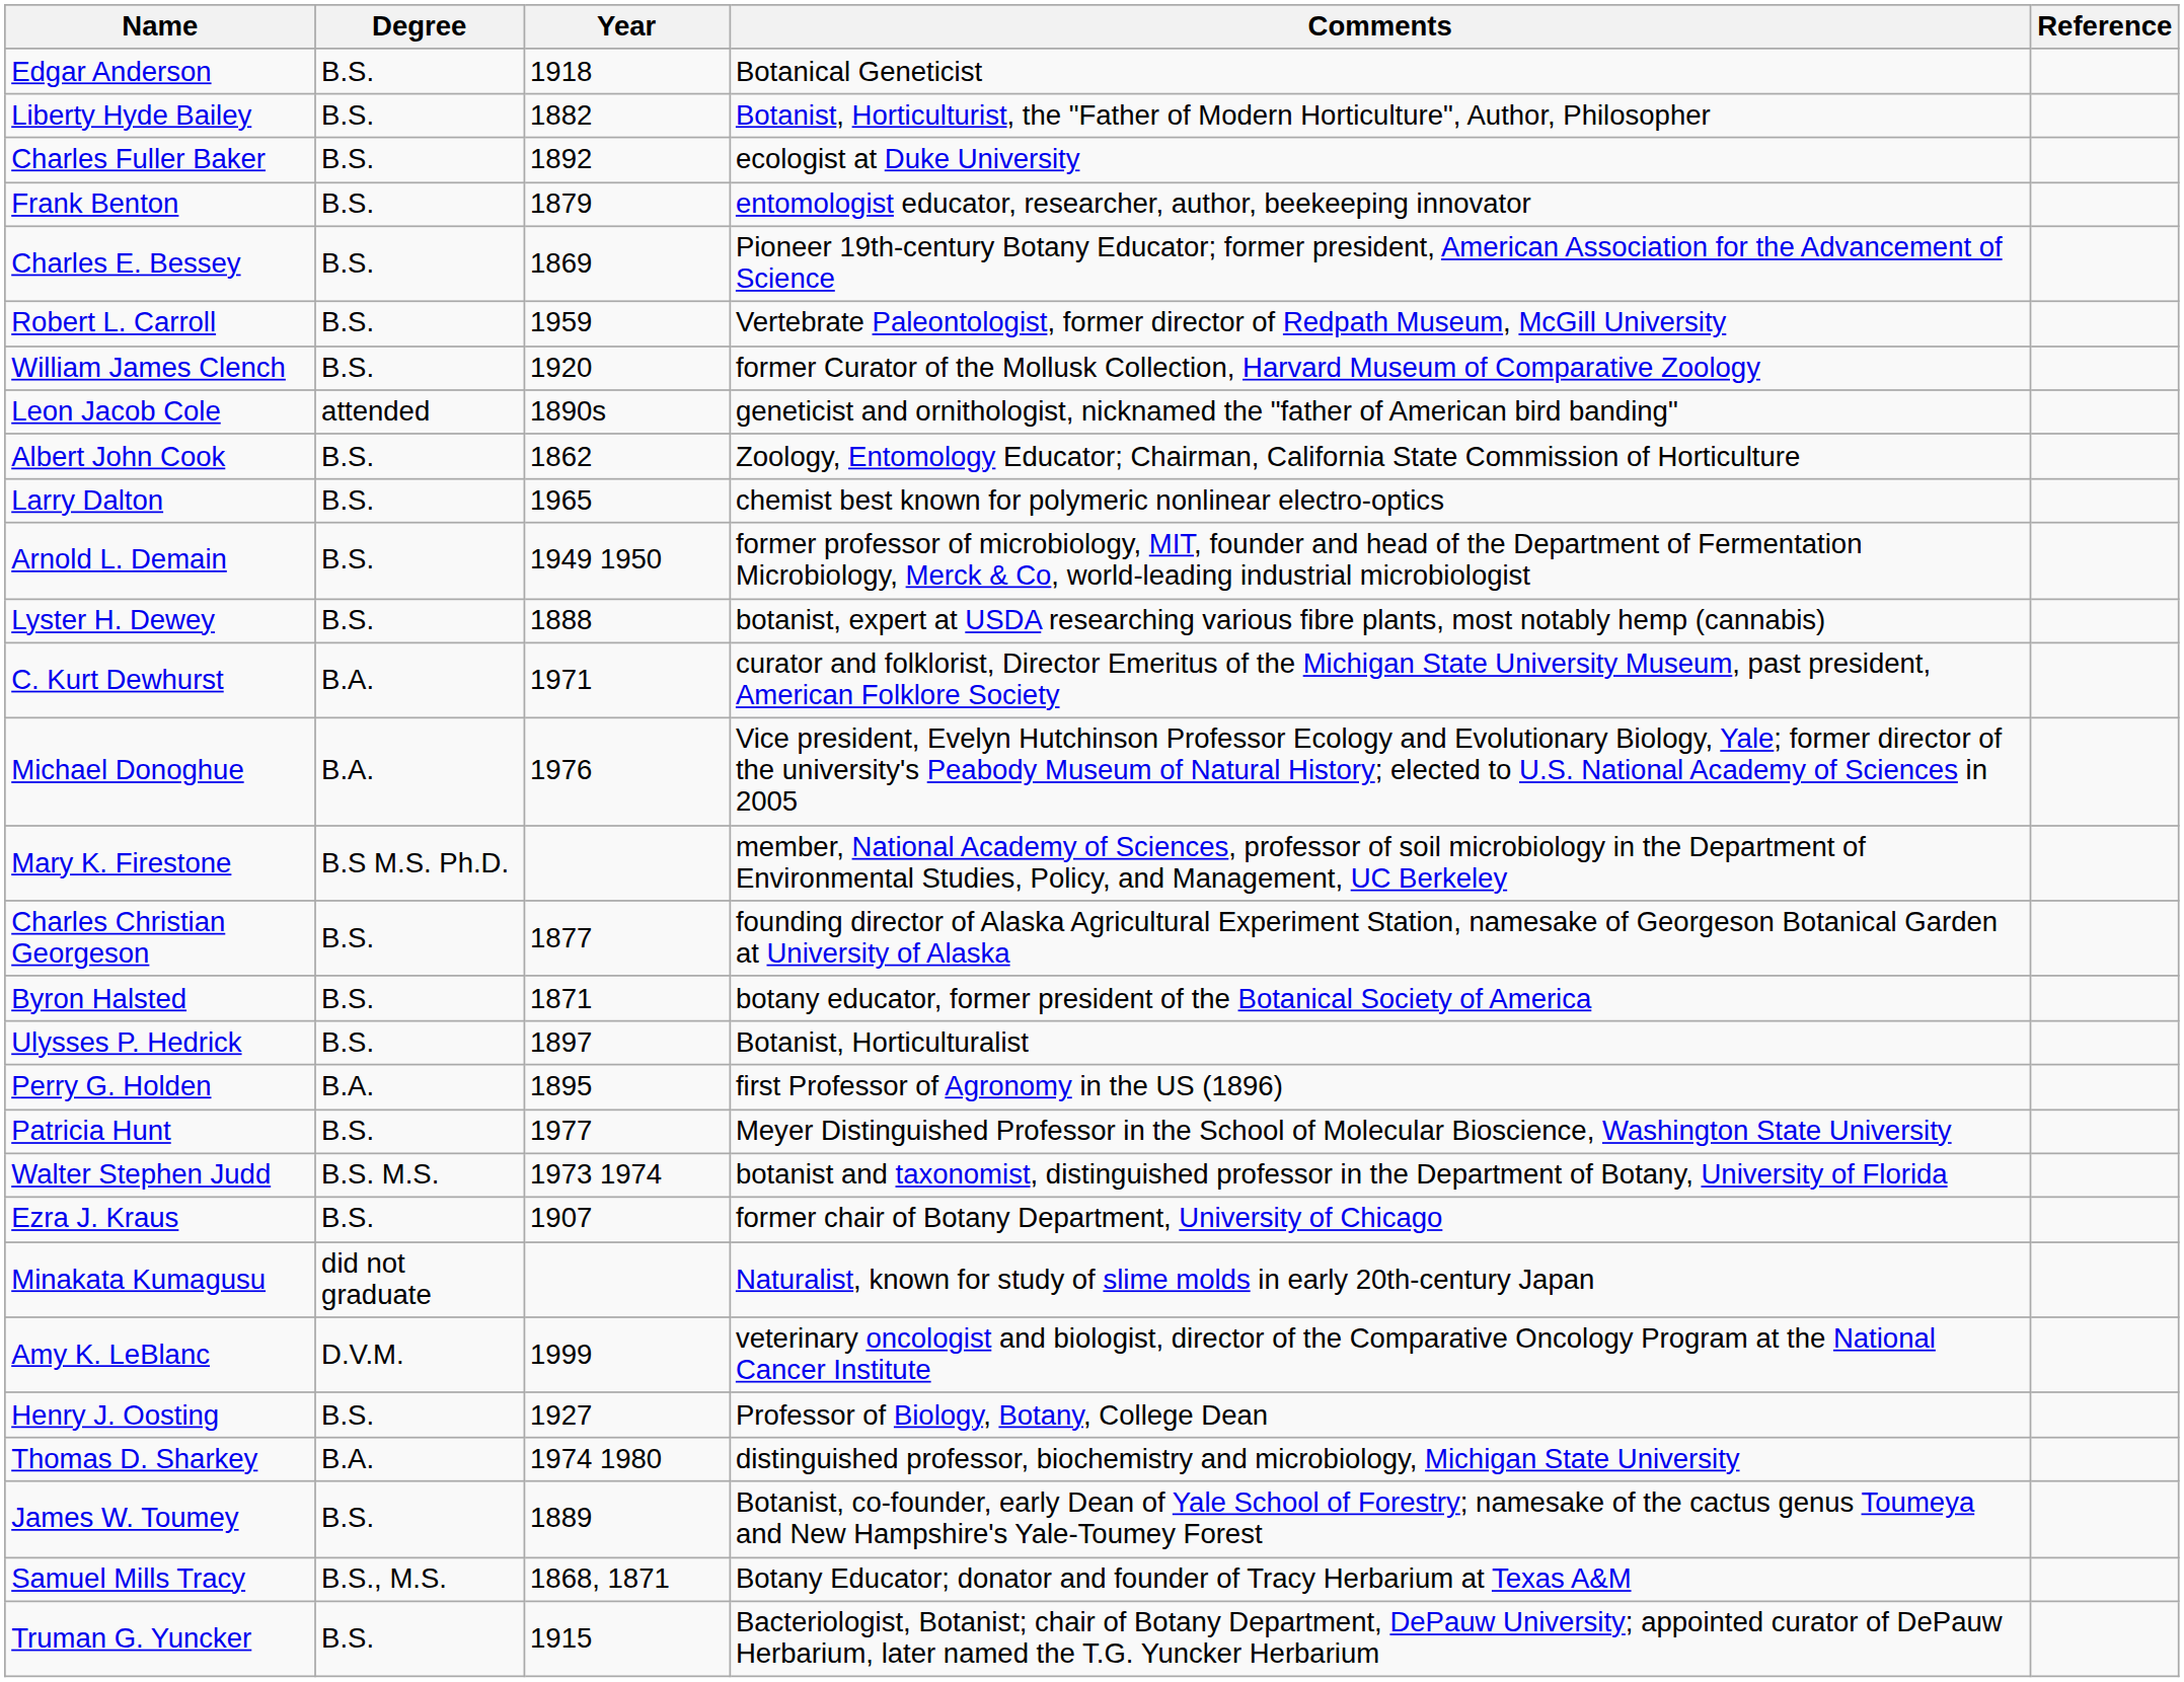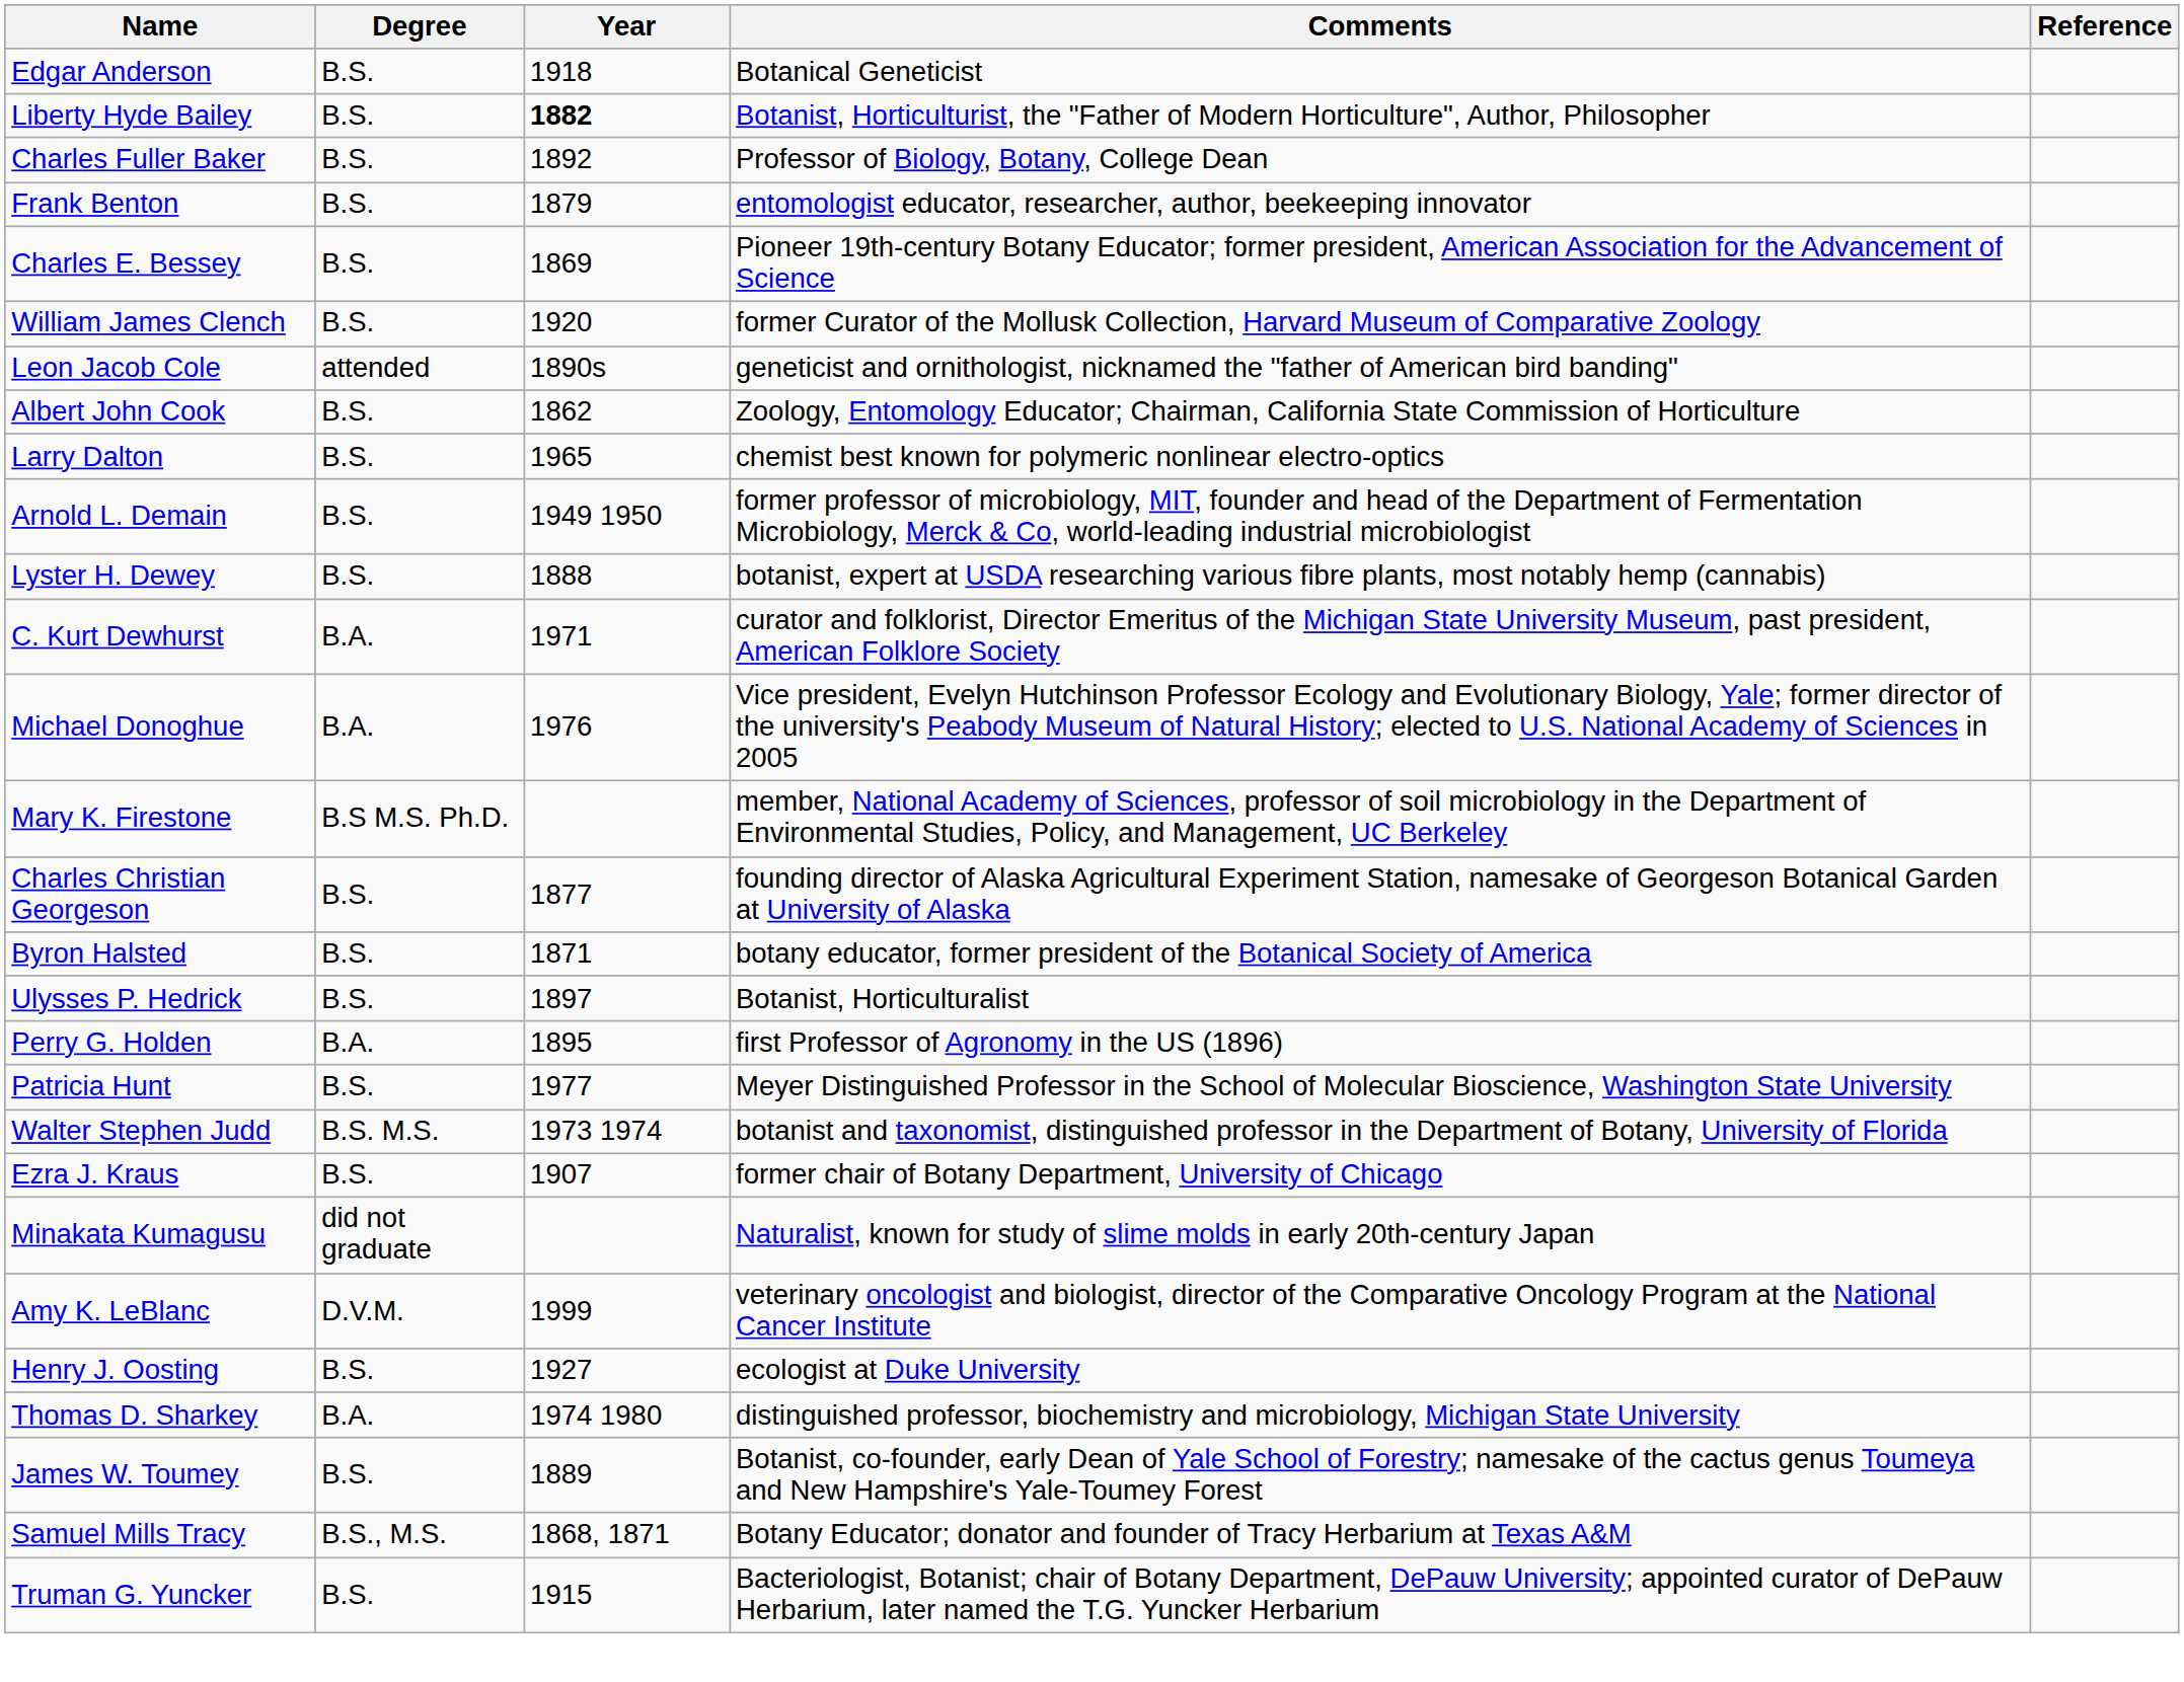Liberty Hyde Bailey | Year: normal -> bold
Charles Fuller Baker | Comments: ecologist at Duke University -> Professor of Biology, Botany, College Dean
- row: Robert L. Carroll | B.S. | 1959 | Vertebrate Paleontologist, former director of Redpath Museum, McGill University
Henry J. Oosting | Comments: Professor of Biology, Botany, College Dean -> ecologist at Duke University
